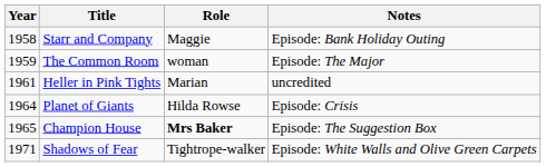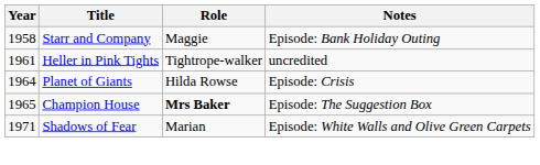- row: 1959 | The Common Room | woman | Episode: The Major
Heller in Pink Tights | Role: Marian -> Tightrope-walker
Shadows of Fear | Role: Tightrope-walker -> Marian
